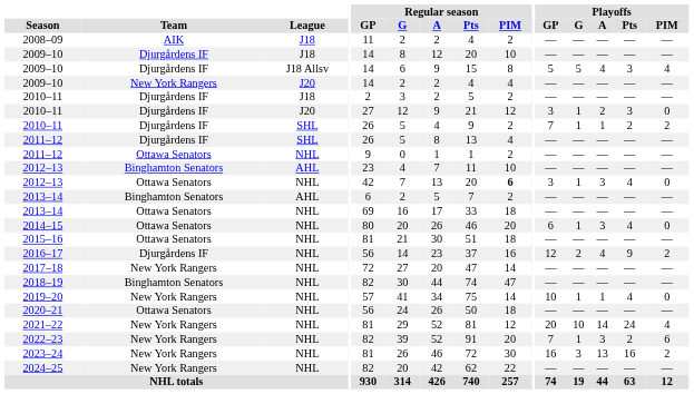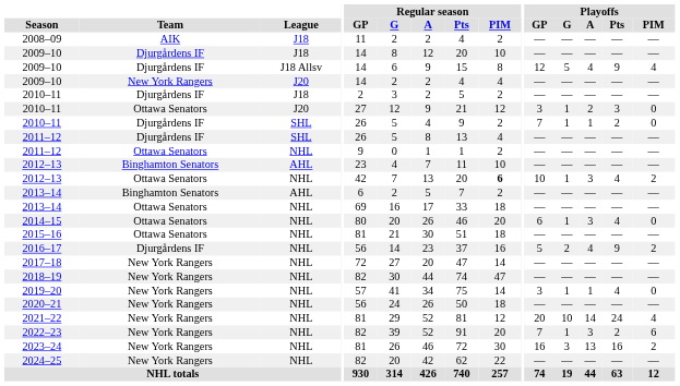2009–10 / J18 Allsv | Playoffs / GP: 5 -> 12
2009–10 / J18 Allsv | Playoffs / Pts: 3 -> 9
2010–11 / J20 | Team: Djurgårdens IF -> Ottawa Senators
2010–11 / SHL | Playoffs / PIM: 2 -> 0
2012–13 / NHL | Playoffs / GP: 3 -> 10
2012–13 / NHL | Playoffs / PIM: 0 -> 2
2016–17 | Playoffs / GP: 12 -> 5
2018–19 | Team: Binghamton Senators -> New York Rangers
2019–20 | Playoffs / GP: 10 -> 3
2020–21 | Team: Ottawa Senators -> New York Rangers
